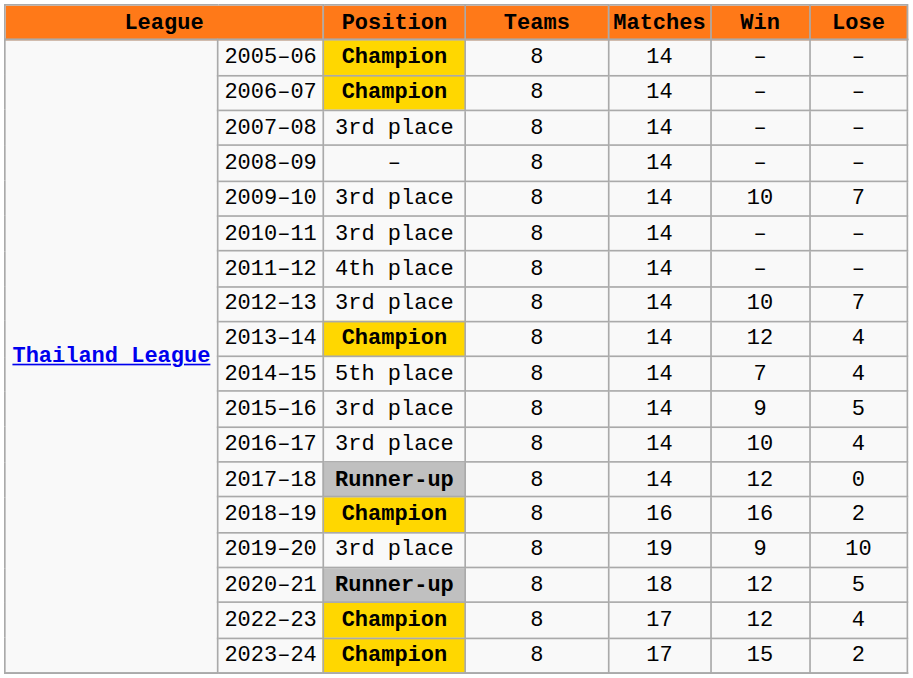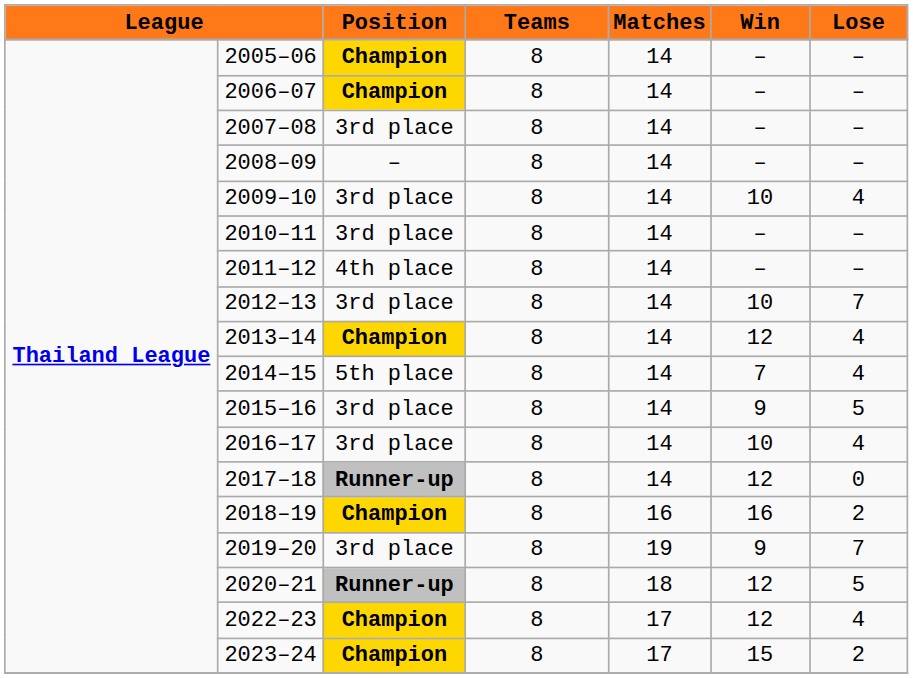2009–10 | column 7: 7 -> 4
2019–20 | column 7: 10 -> 7
